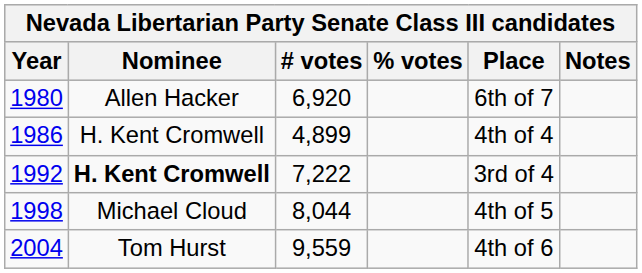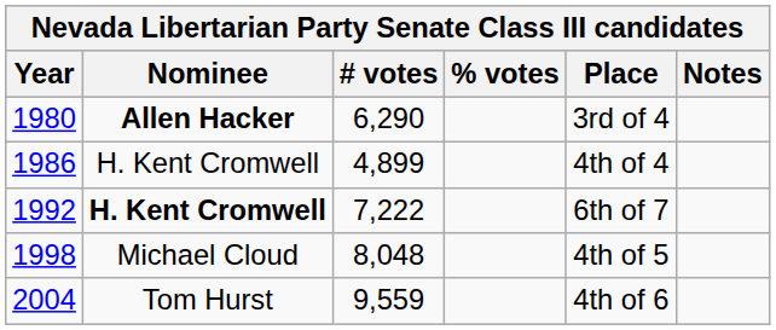1980 | Nominee: normal -> bold
1980 | # votes: 6,920 -> 6,290
1980 | Place: 6th of 7 -> 3rd of 4
1992 | Place: 3rd of 4 -> 6th of 7
1998 | # votes: 8,044 -> 8,048
